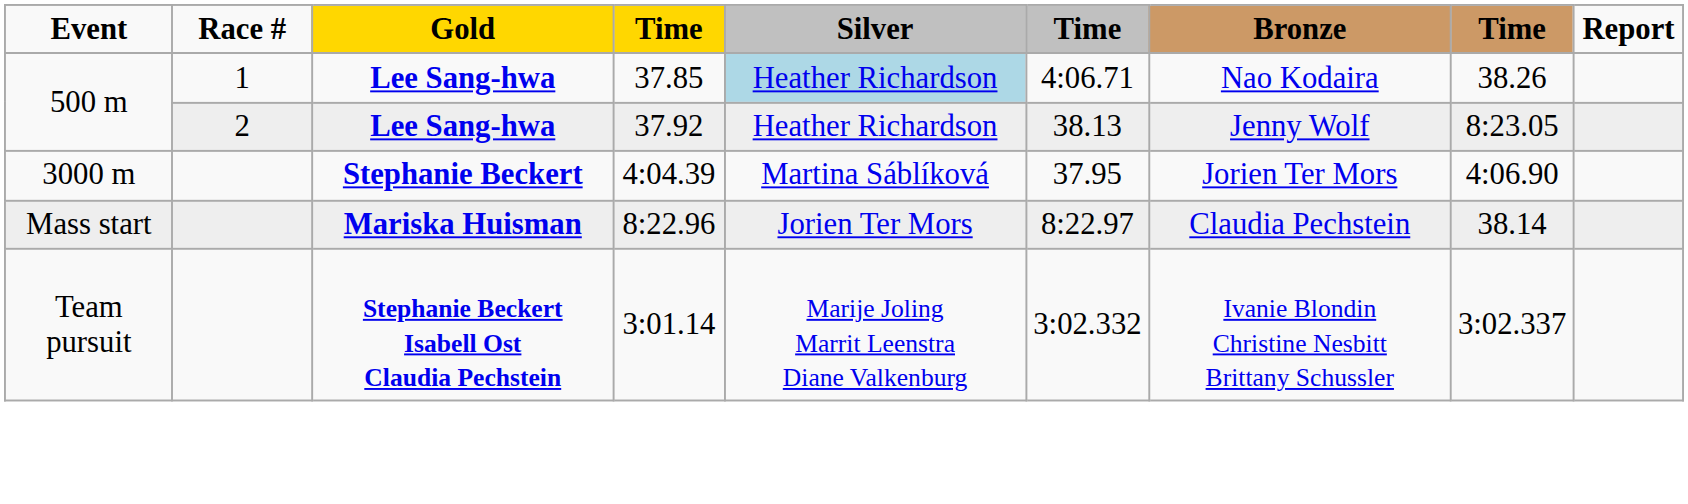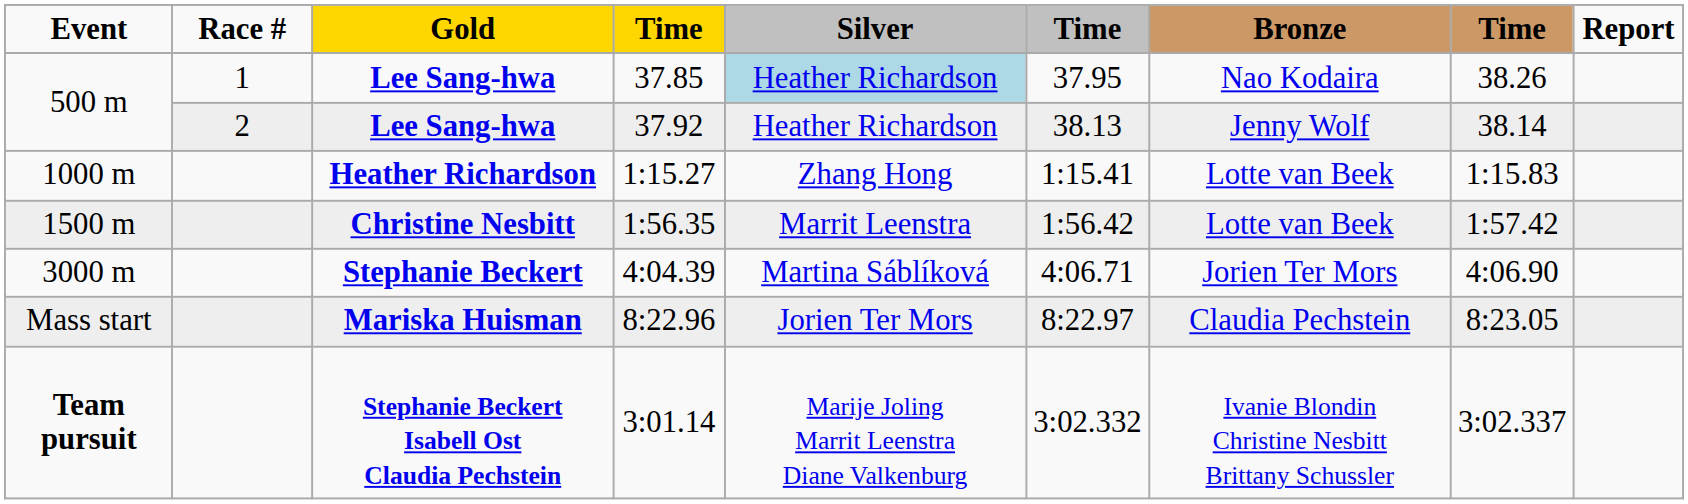37.85 | column 6: 4:06.71 -> 37.95
37.92 | column 8: 8:23.05 -> 38.14
+ row: 1000 m | Heather Richardson | 1:15.27 | Zhang Hong | 1:15.41 | Lotte van Beek | 1:15.83
+ row: 1500 m | Christine Nesbitt | 1:56.35 | Marrit Leenstra | 1:56.42 | Lotte van Beek | 1:57.42
4:04.39 | column 6: 37.95 -> 4:06.71
8:22.96 | column 8: 38.14 -> 8:23.05
3:01.14 | Event: normal -> bold
